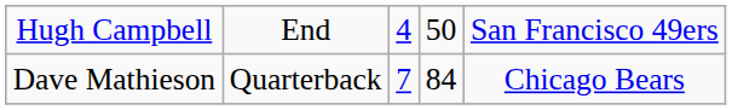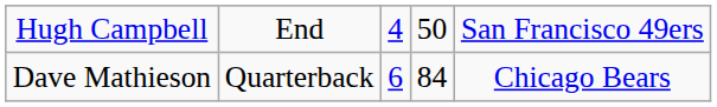Dave Mathieson | column 3: 7 -> 6
